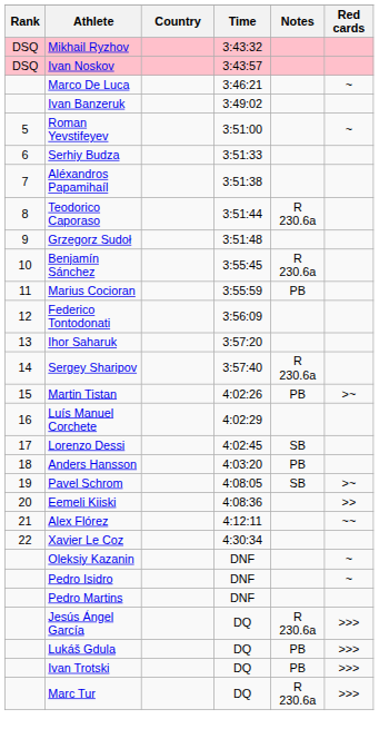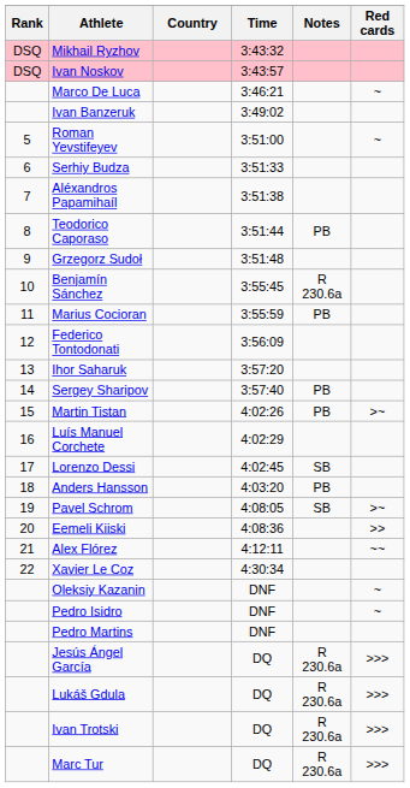Teodorico Caporaso | Notes: R 230.6a -> PB
Sergey Sharipov | Notes: R 230.6a -> PB
Lukáš Gdula | Notes: PB -> R 230.6a
Ivan Trotski | Notes: PB -> R 230.6a
